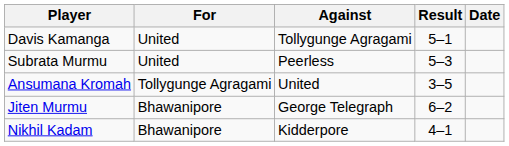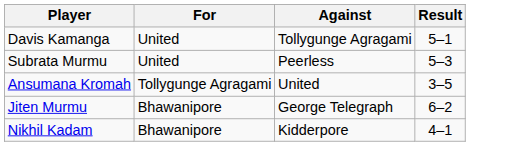- column: Date
